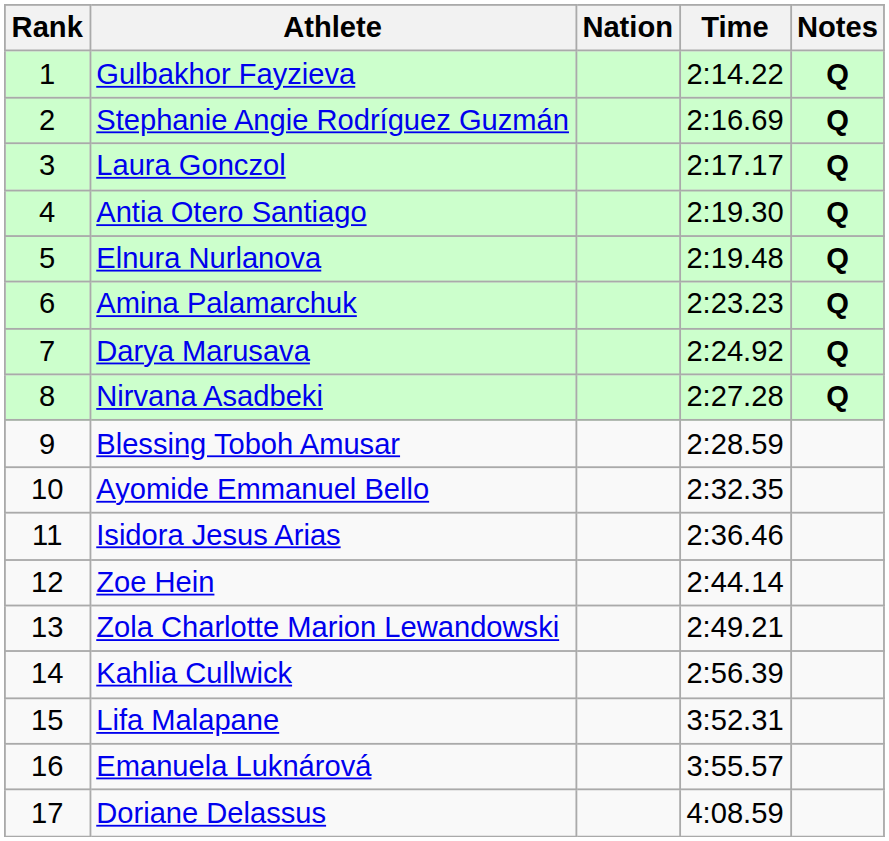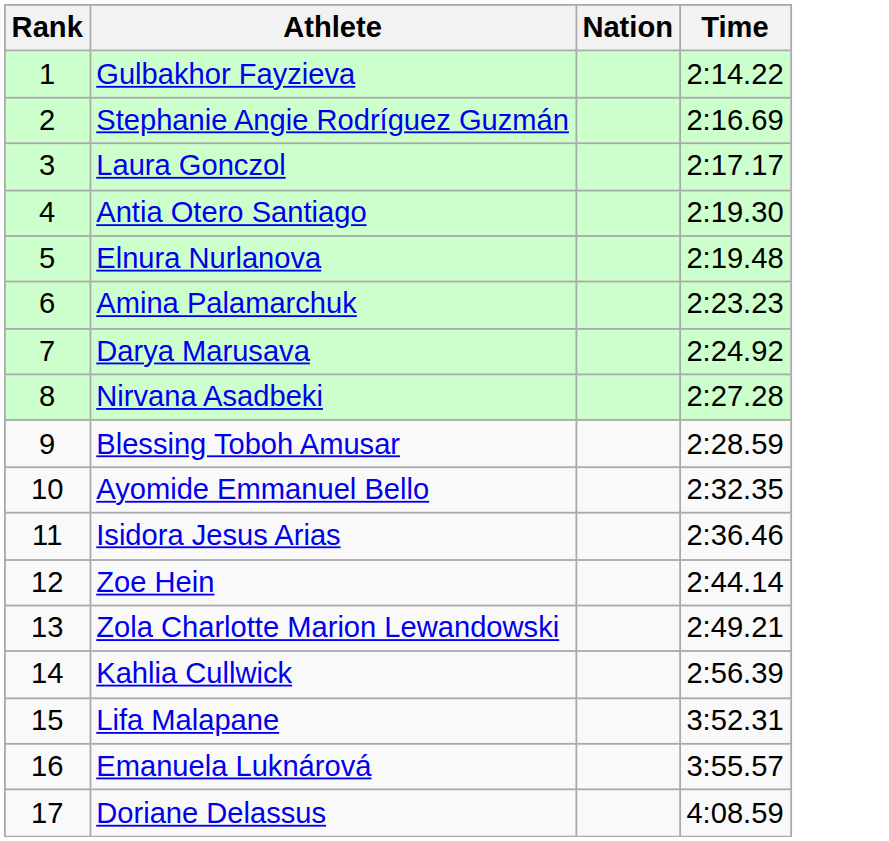- column: Notes | Q | Q | Q | Q | Q | Q | Q | Q
